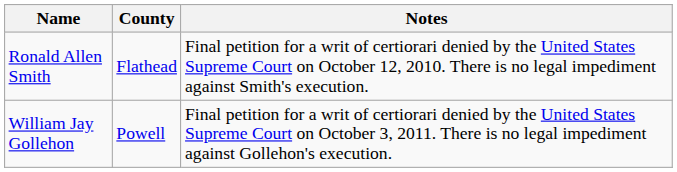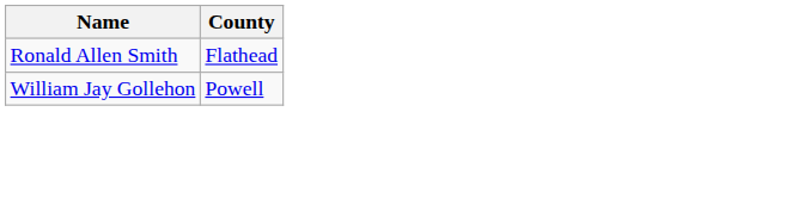- column: Notes | Final petition for a writ of certiorari denied by the United States Supreme Court on October 12, 2010. There is no legal impediment against Smith's execution. | Final petition for a writ of certiorari denied by the United States Supreme Court on October 3, 2011. There is no legal impediment against Gollehon's execution.
